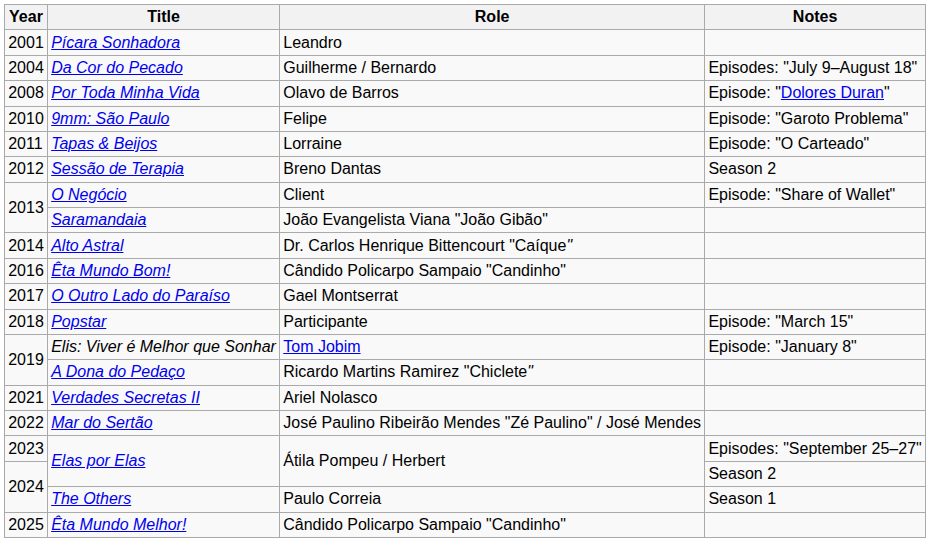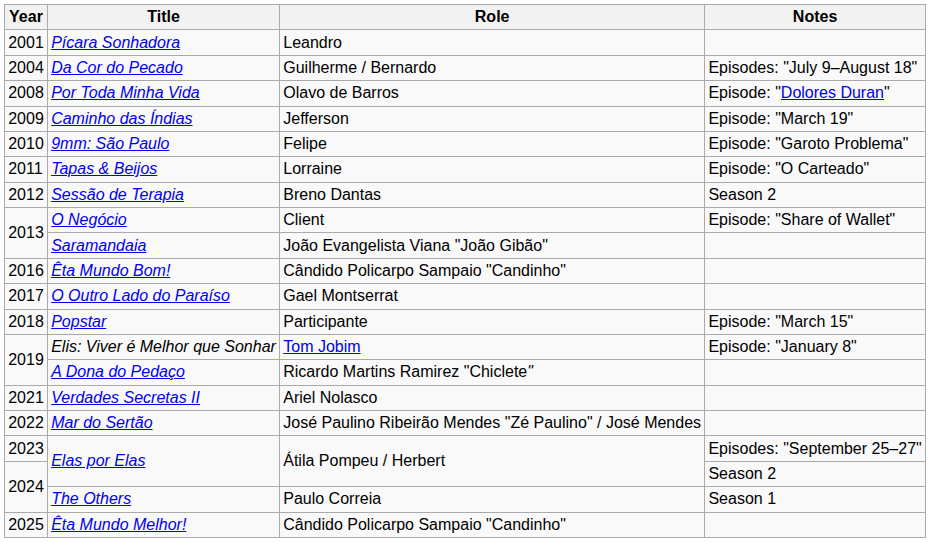+ row: 2009 | Caminho das Índias | Jefferson | Episode: "March 19"
- row: 2014 | Alto Astral | Dr. Carlos Henrique Bittencourt "Caíque"
